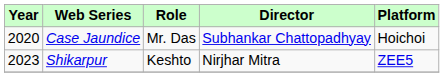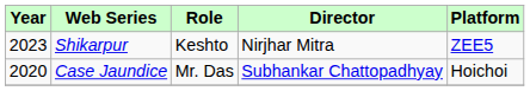rows swapped: Case Jaundice <-> Shikarpur
